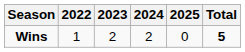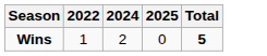- column: 2023 | 2
